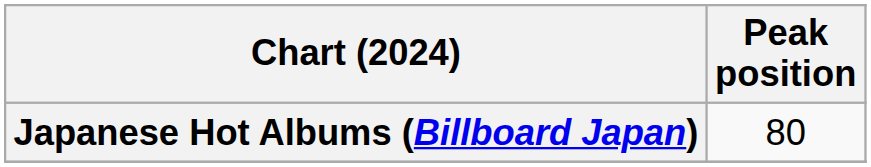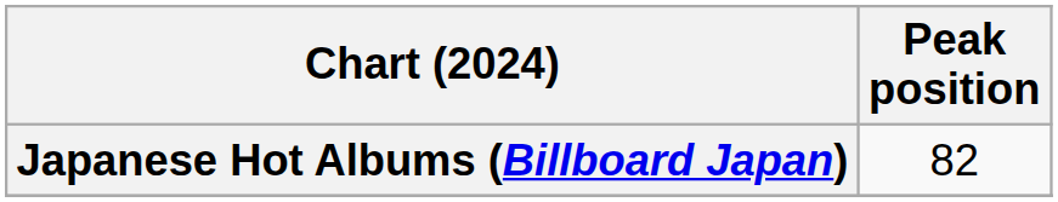Japanese Hot Albums (Billboard Japan) | Peak position: 80 -> 82
